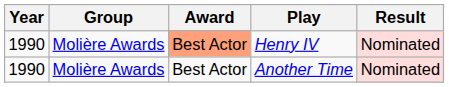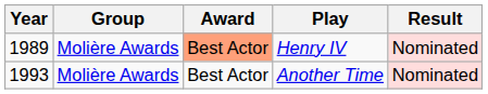Henry IV | Year: 1990 -> 1989
Another Time | Year: 1990 -> 1993
